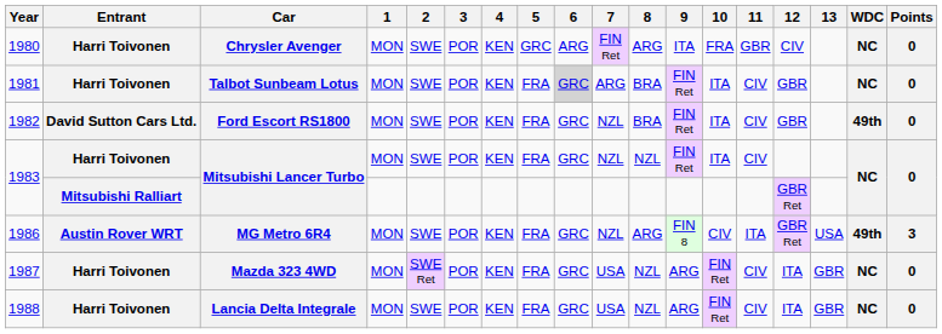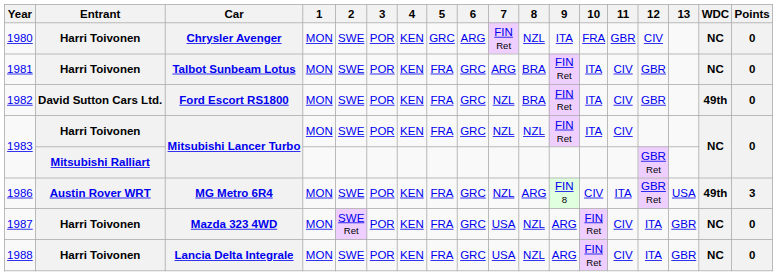1980 | 8: ARG -> NZL
1981 | 6: lightgrey background -> no background
